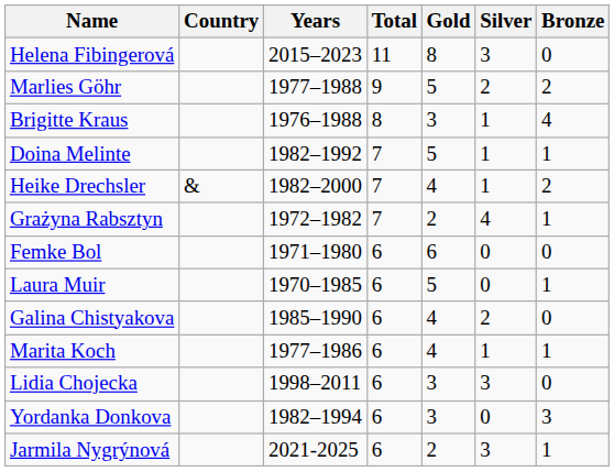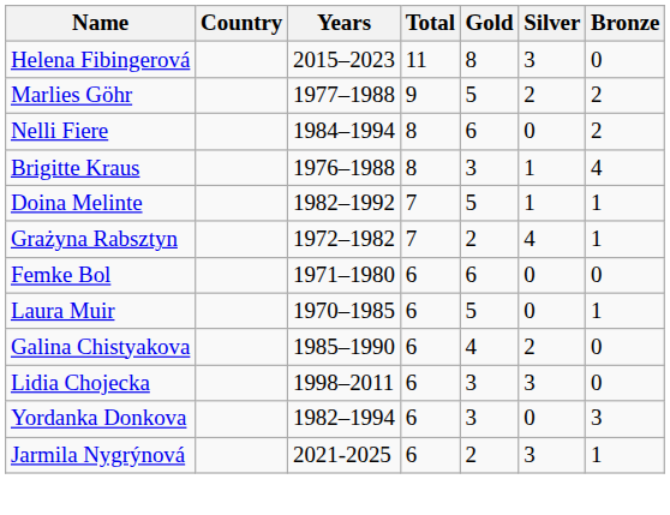+ row: Nelli Fiere | 1984–1994 | 8 | 6 | 0 | 2
- row: Heike Drechsler | & | 1982–2000 | 7 | 4 | 1 | 2
- row: Marita Koch | 1977–1986 | 6 | 4 | 1 | 1
